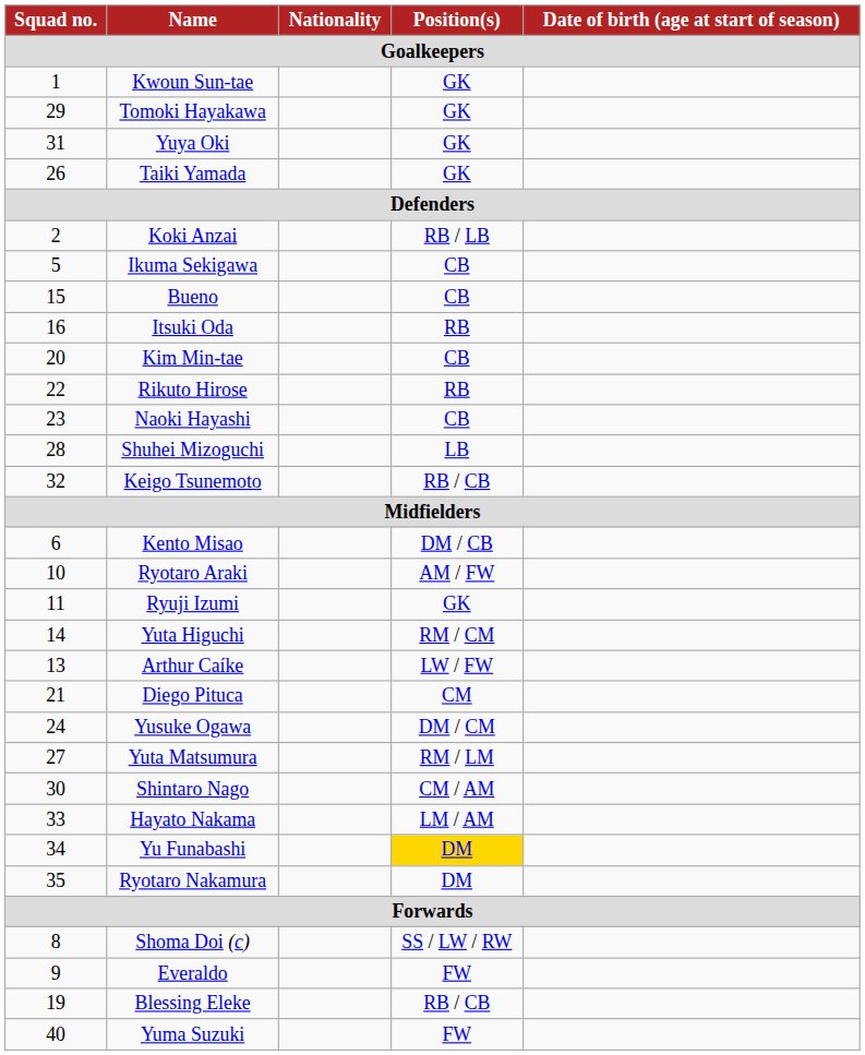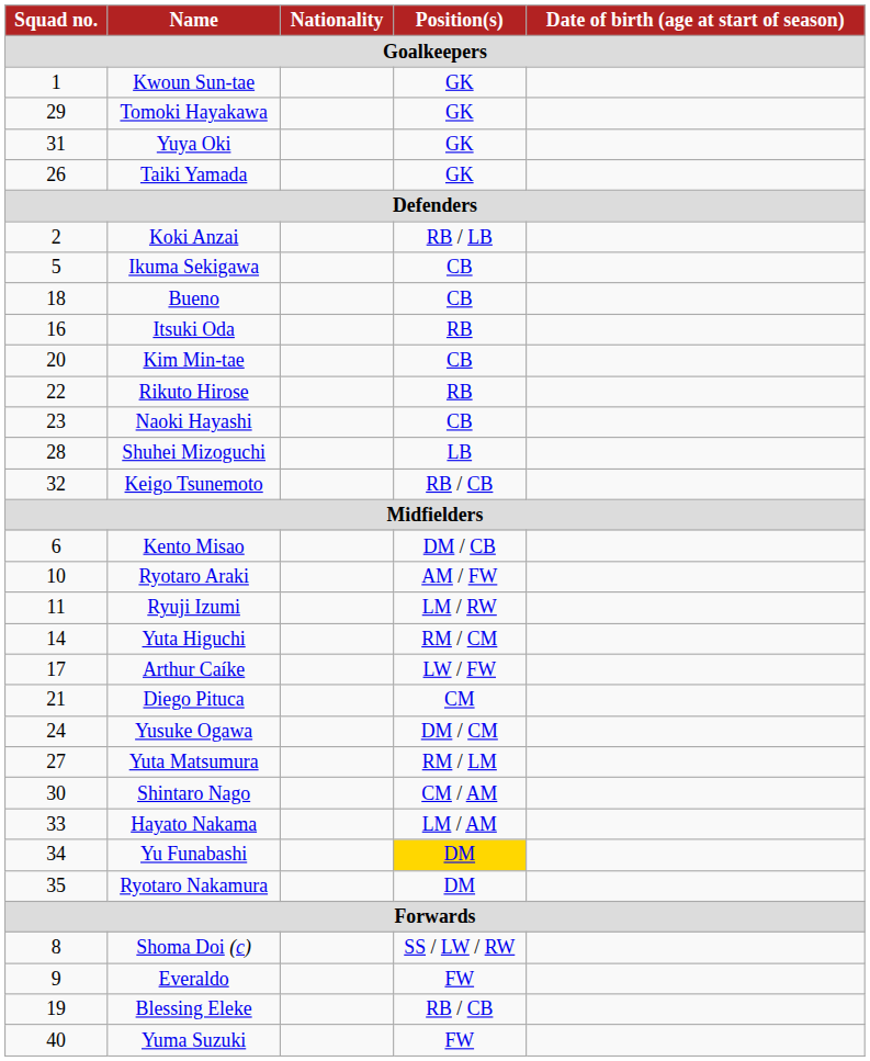Bueno | Squad no. / Goalkeepers: 15 -> 18
Ryuji Izumi | Position(s) / Goalkeepers: GK -> LM / RW
Arthur Caíke | Squad no. / Goalkeepers: 13 -> 17
